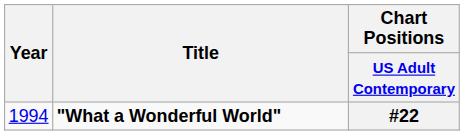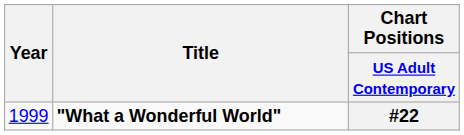#22 | Year: 1994 -> 1999
